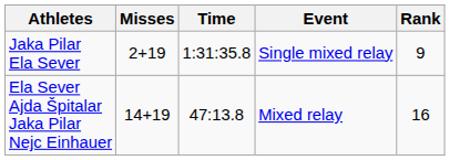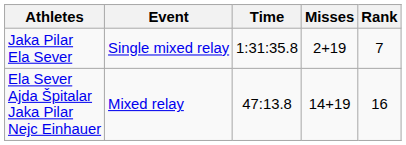columns swapped: Event <-> Misses
Jaka Pilar Ela Sever | Rank: 9 -> 7
